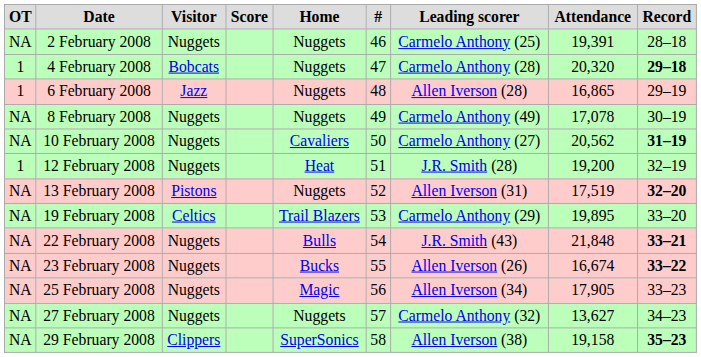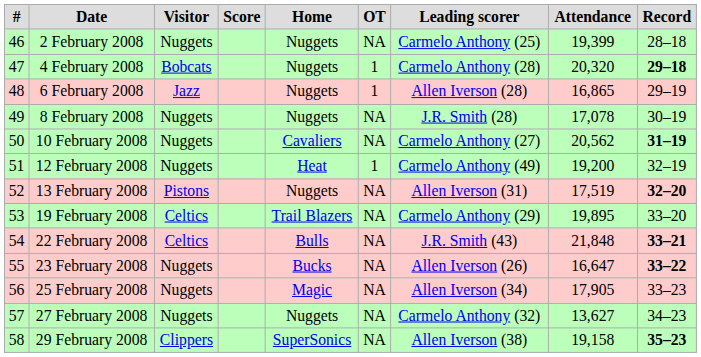columns swapped: # <-> OT
2 February 2008 | Attendance: 19,391 -> 19,399
8 February 2008 | Leading scorer: Carmelo Anthony (49) -> J.R. Smith (28)
12 February 2008 | Leading scorer: J.R. Smith (28) -> Carmelo Anthony (49)
22 February 2008 | Visitor: Nuggets -> Celtics
23 February 2008 | Attendance: 16,674 -> 16,647
